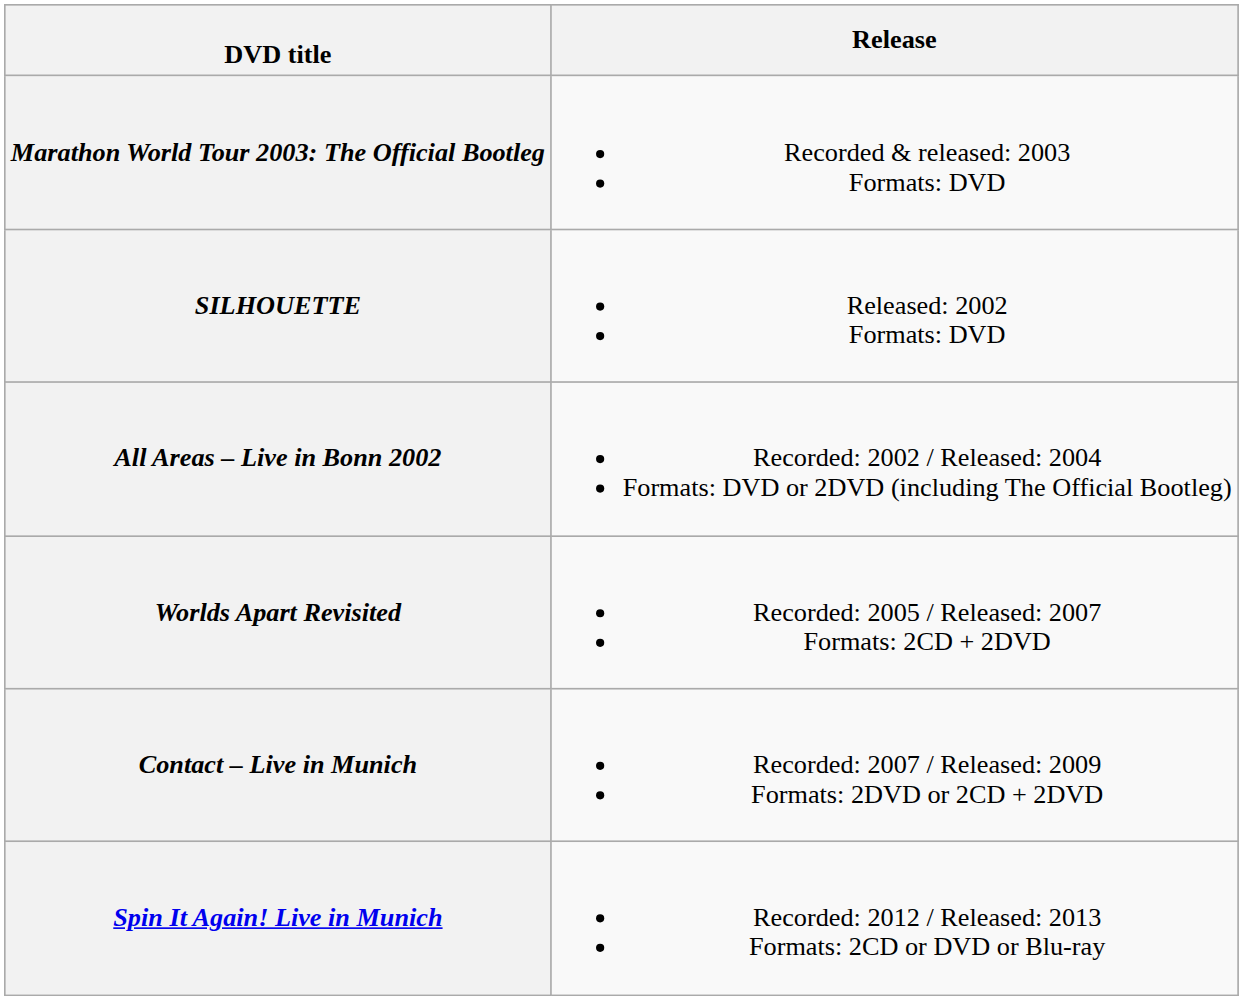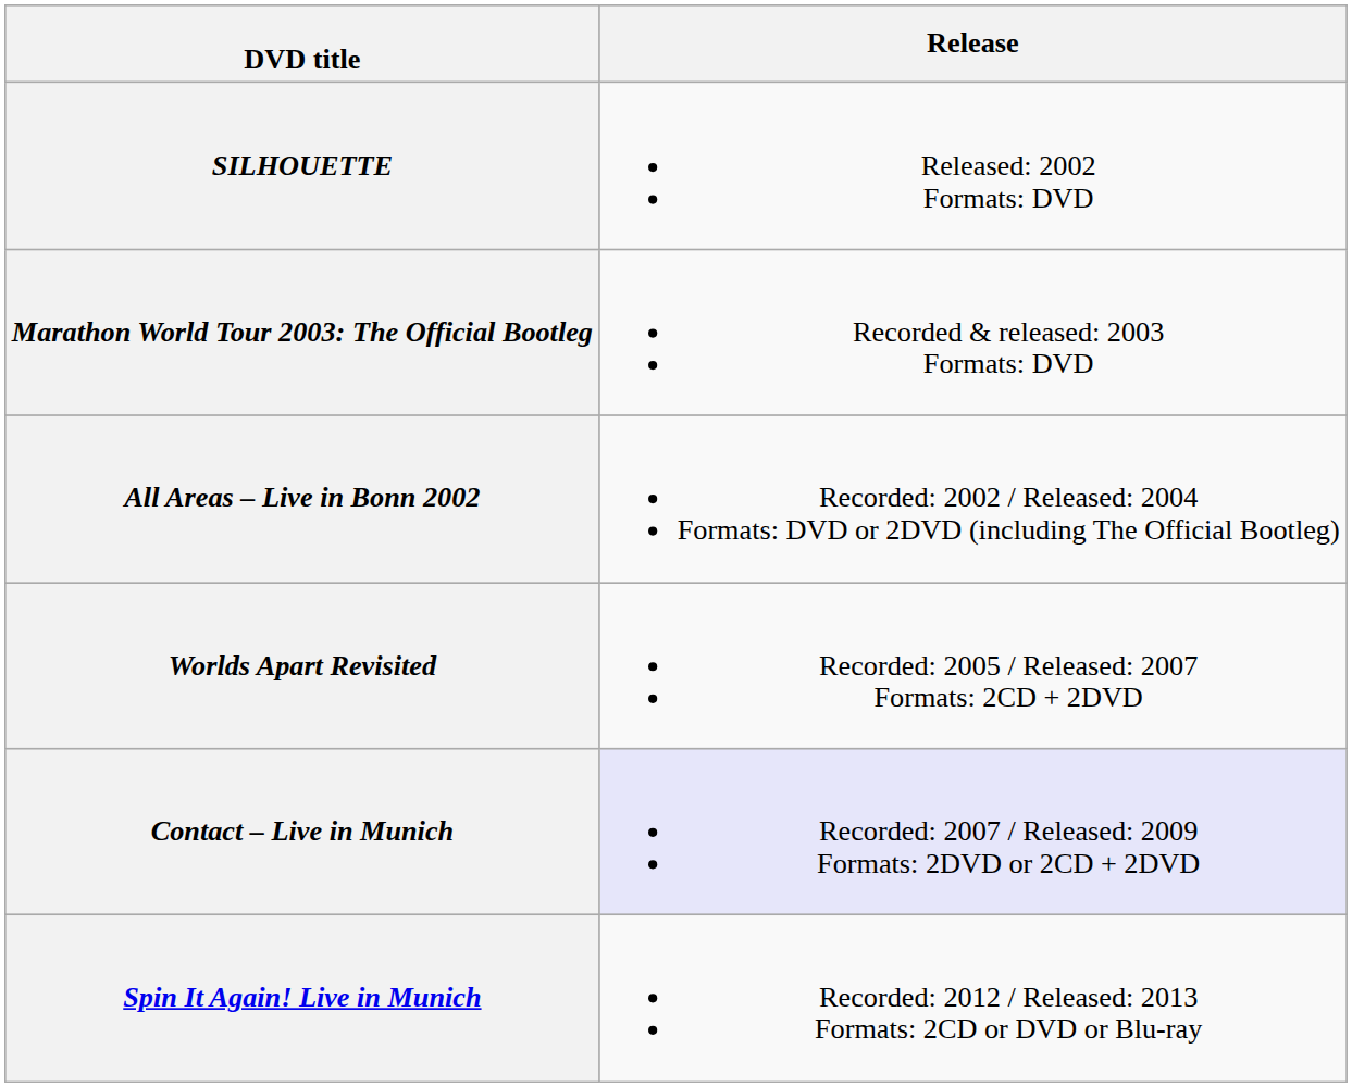rows swapped: SILHOUETTE <-> Marathon World Tour 2003: The Official Bootleg
Contact – Live in Munich | Release: no background -> lavender background
